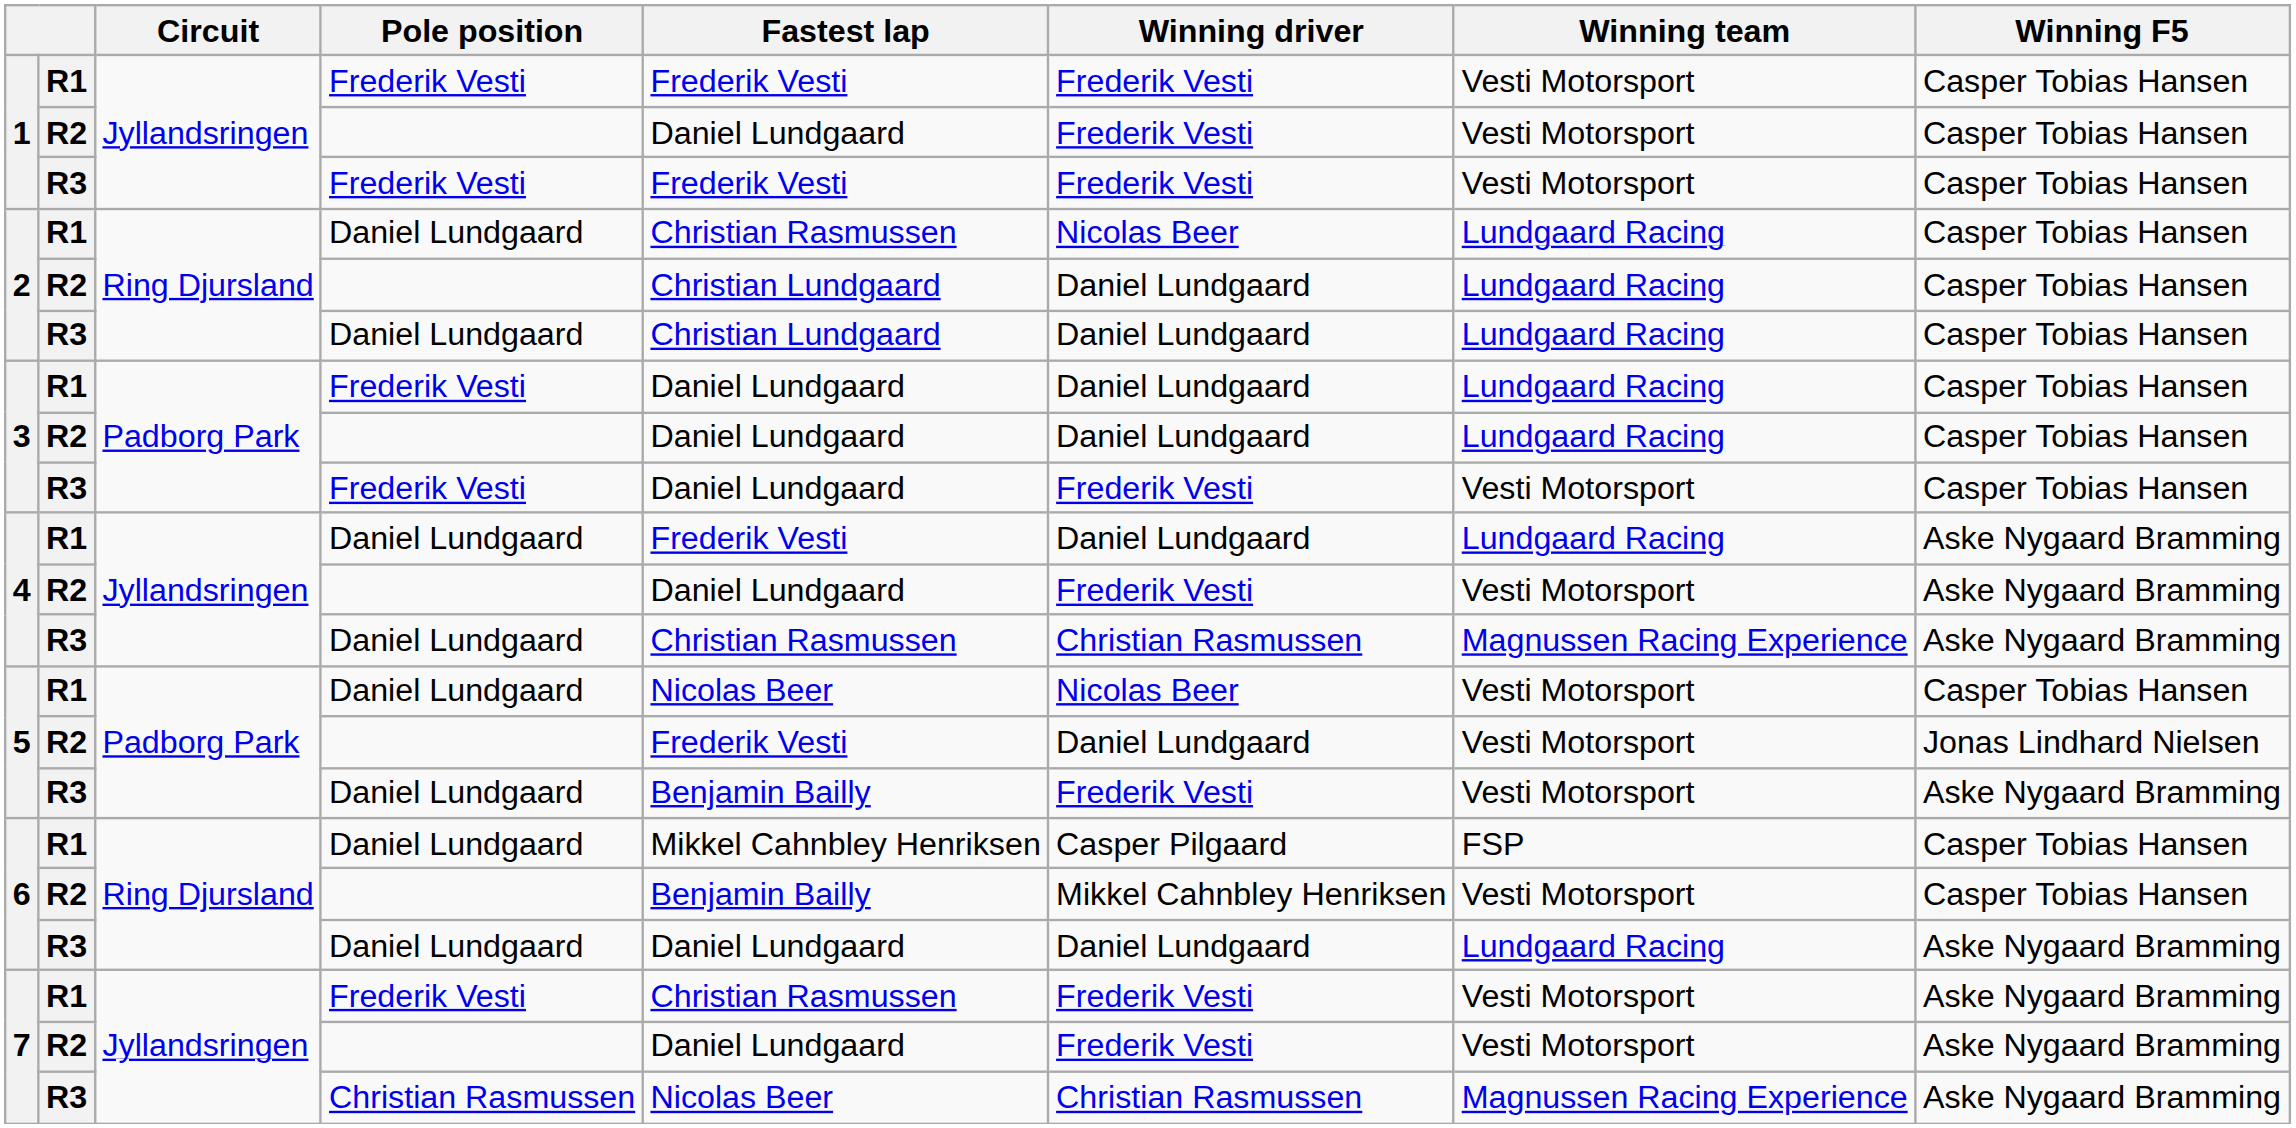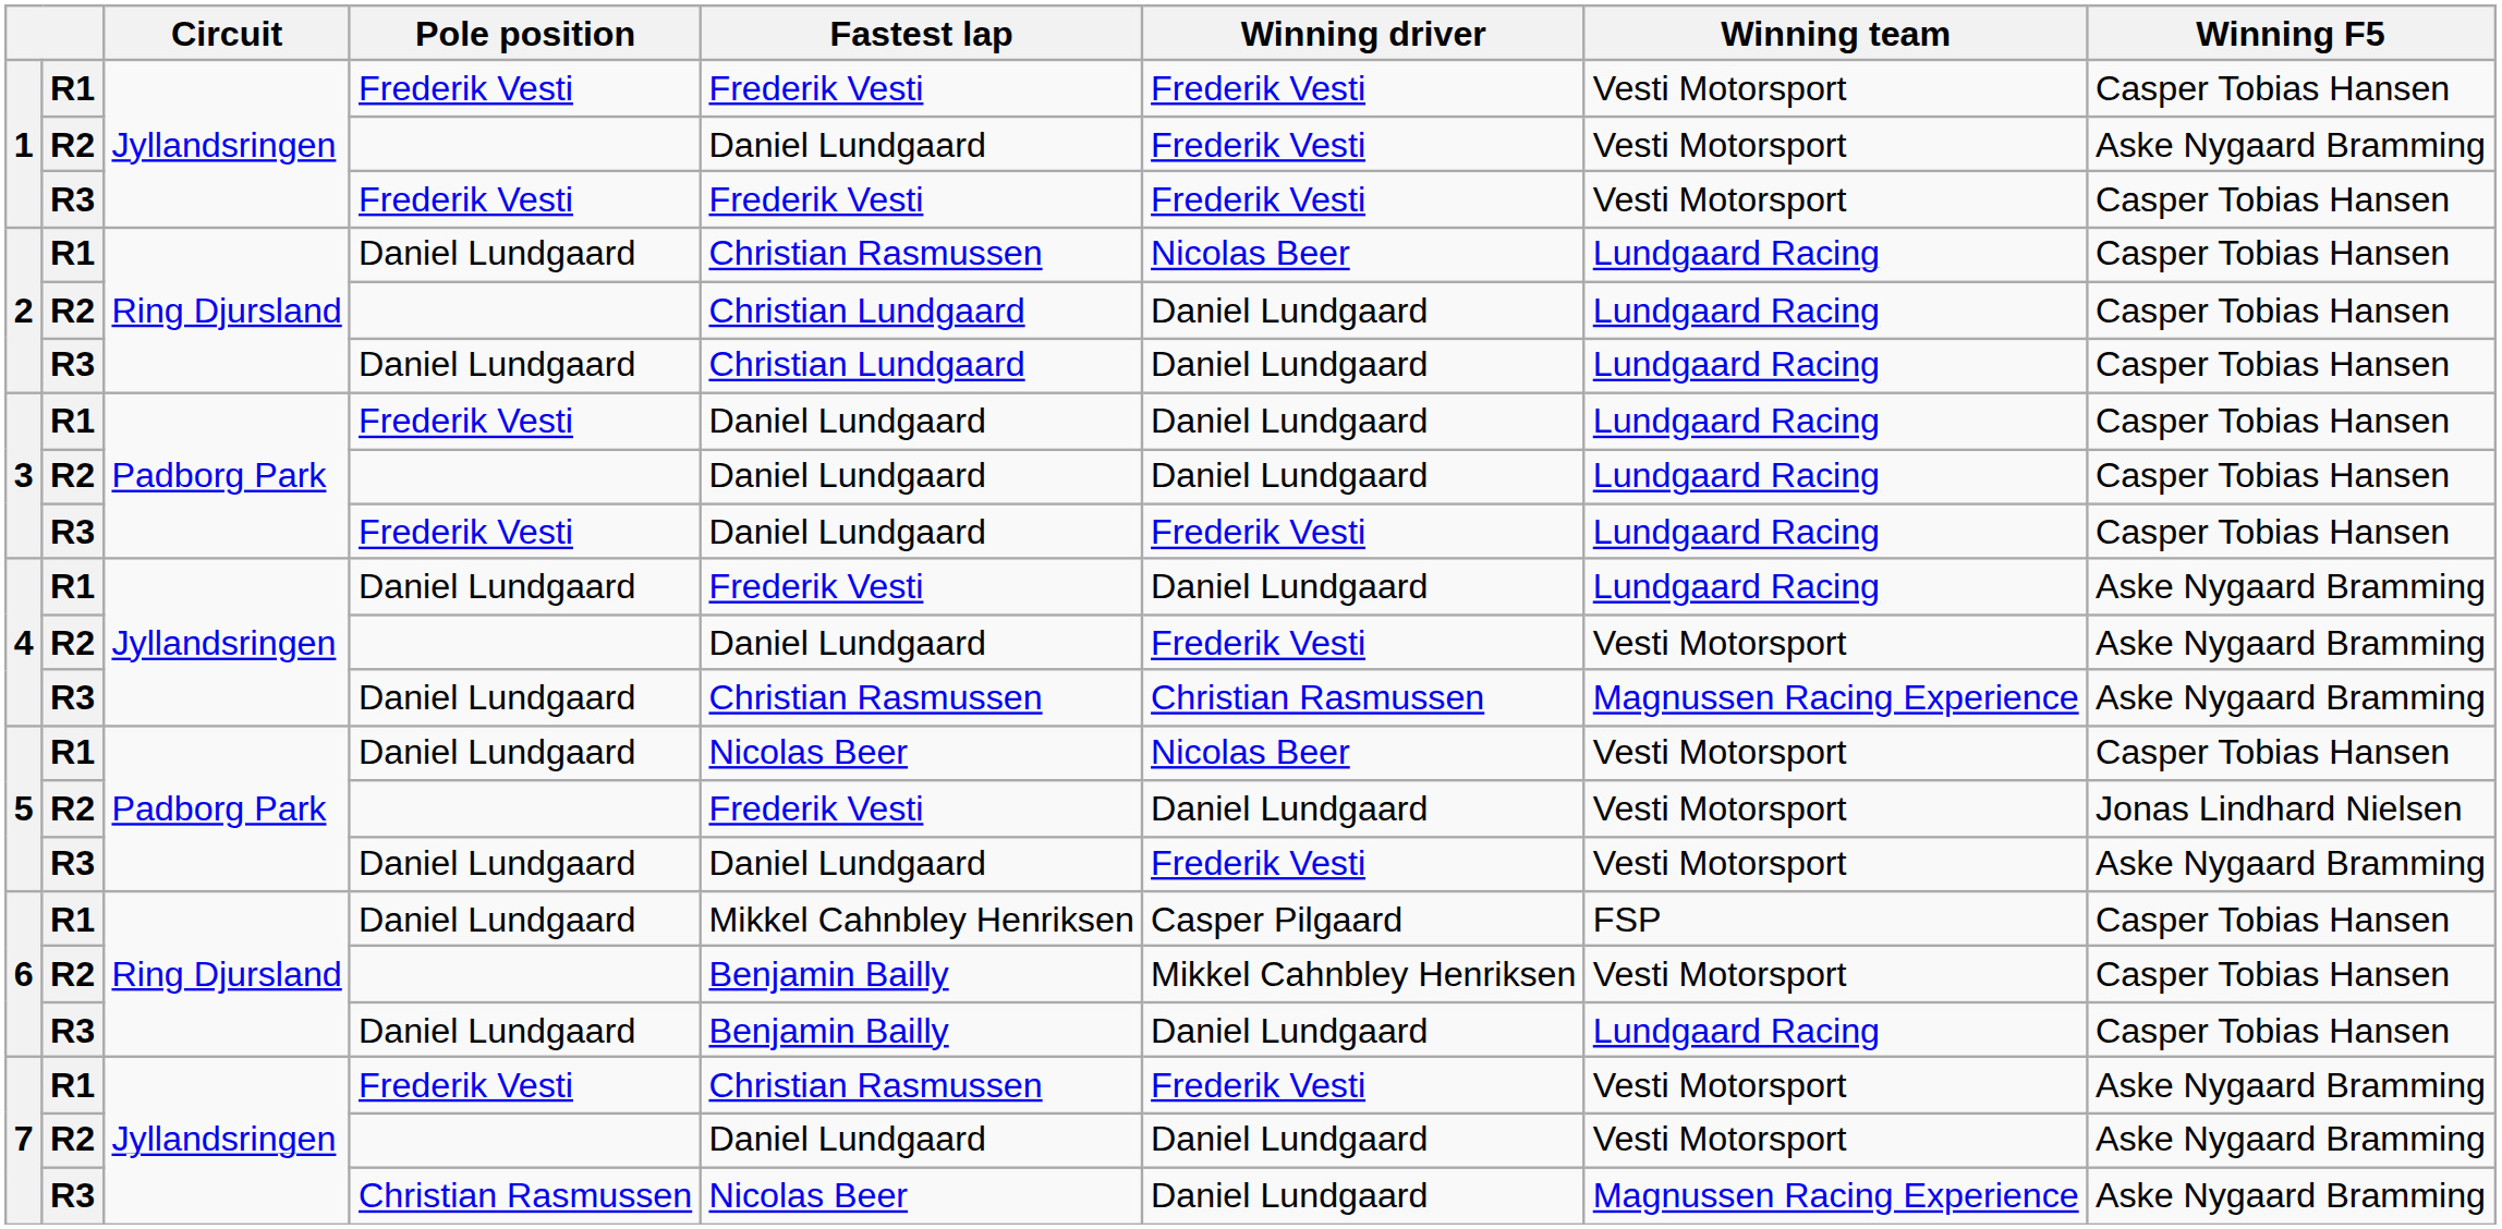1 / R2 | Winning F5: Casper Tobias Hansen -> Aske Nygaard Bramming
3 / R3 | Winning team: Vesti Motorsport -> Lundgaard Racing
5 / R3 | Fastest lap: Benjamin Bailly -> Daniel Lundgaard
6 / R3 | Fastest lap: Daniel Lundgaard -> Benjamin Bailly
6 / R3 | Winning F5: Aske Nygaard Bramming -> Casper Tobias Hansen
7 / R2 | Winning driver: Frederik Vesti -> Daniel Lundgaard
7 / R3 | Winning driver: Christian Rasmussen -> Daniel Lundgaard
